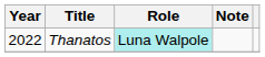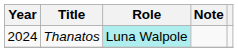Thanatos | Year: 2022 -> 2024
